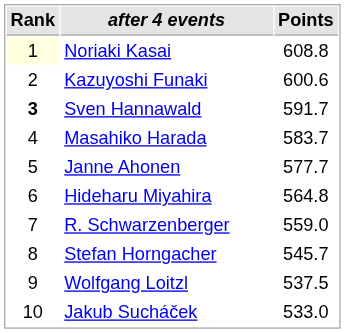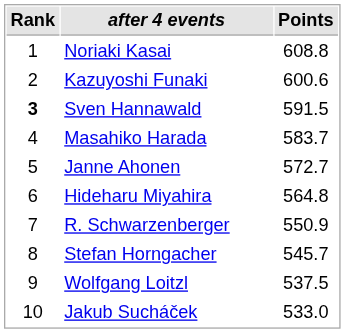Noriaki Kasai | Rank: lightyellow background -> no background
Sven Hannawald | Points: 591.7 -> 591.5
Janne Ahonen | Points: 577.7 -> 572.7
R. Schwarzenberger | Points: 559.0 -> 550.9
